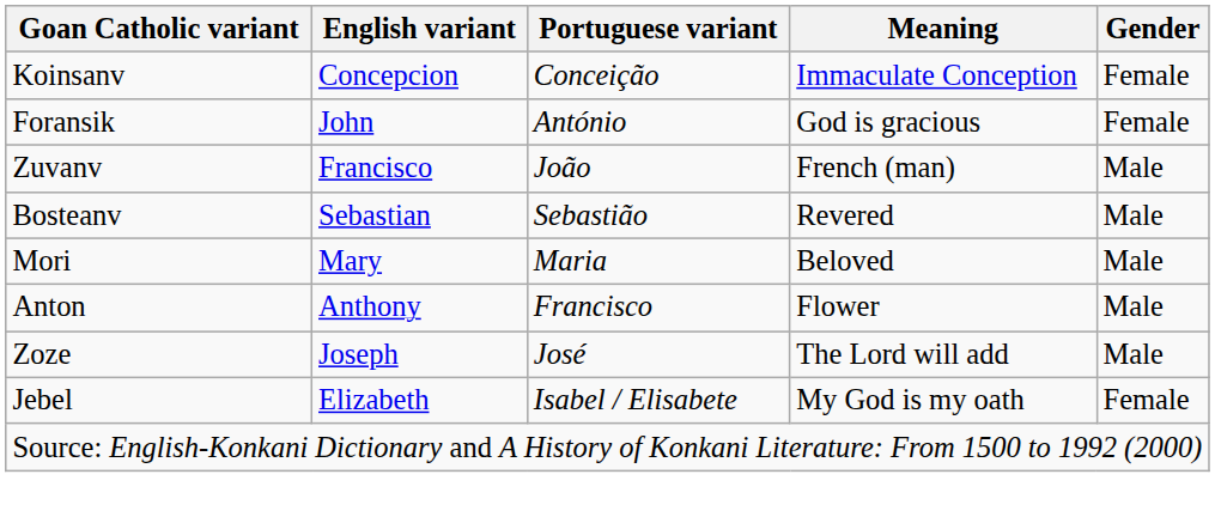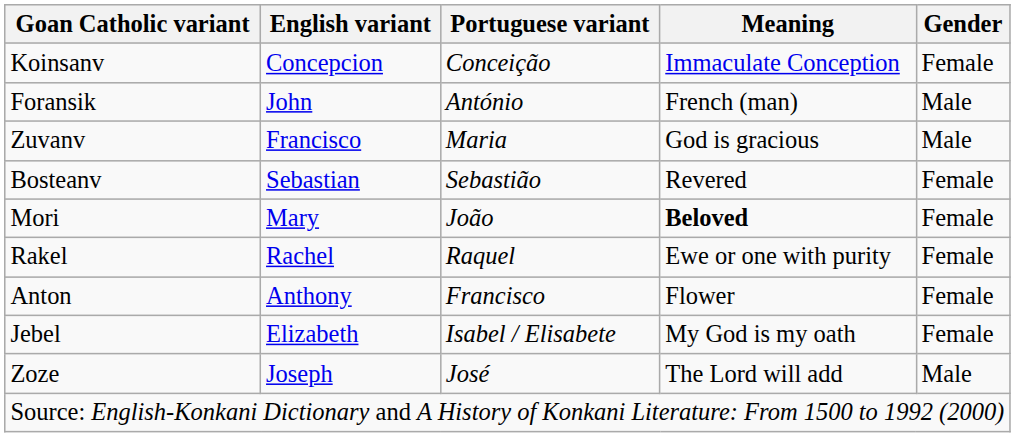Foransik | Meaning: God is gracious -> French (man)
Foransik | Gender: Female -> Male
Zuvanv | Portuguese variant: João -> Maria
Zuvanv | Meaning: French (man) -> God is gracious
Bosteanv | Gender: Male -> Female
Mori | Portuguese variant: Maria -> João
Mori | Meaning: normal -> bold
Mori | Gender: Male -> Female
+ row: Rakel | Rachel | Raquel | Ewe or one with purity | Female
Anton | Gender: Male -> Female
rows swapped: Jebel <-> Zoze
